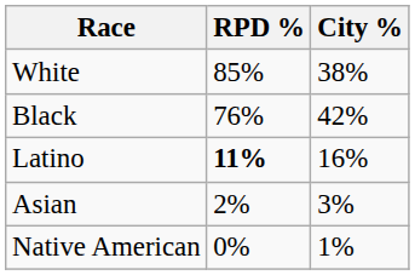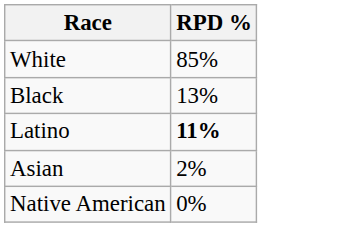- column: City % | 38% | 42% | 16% | 3% | 1%
Black | RPD %: 76% -> 13%
